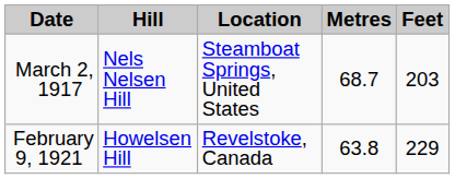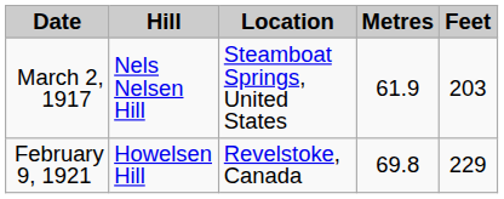March 2, 1917 | Metres: 68.7 -> 61.9
February 9, 1921 | Metres: 63.8 -> 69.8
